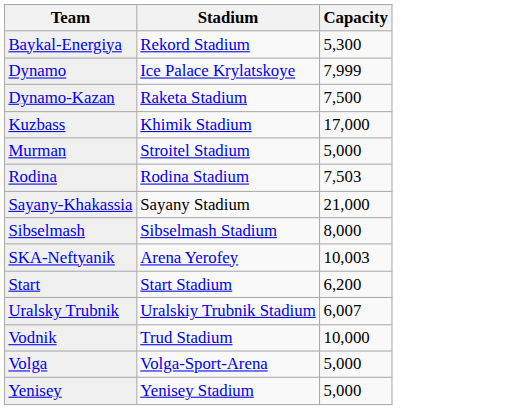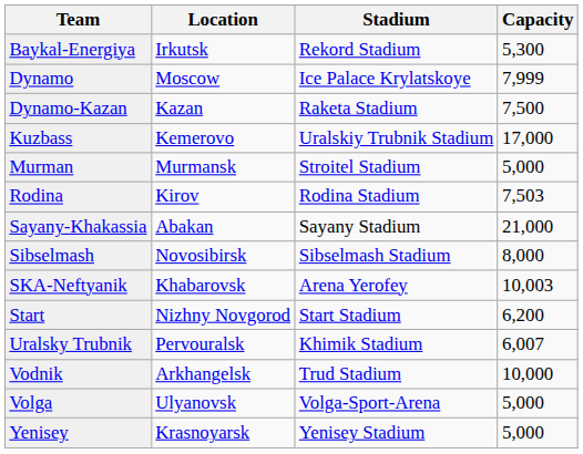+ column: Location | Irkutsk | Moscow | Kazan | Kemerovo | Murmansk | Kirov | Abakan | Novosibirsk | Khabarovsk | Nizhny Novgorod | Pervouralsk | Arkhangelsk | Ulyanovsk | Krasnoyarsk
Kuzbass | Stadium: Khimik Stadium -> Uralskiy Trubnik Stadium
Uralsky Trubnik | Stadium: Uralskiy Trubnik Stadium -> Khimik Stadium
